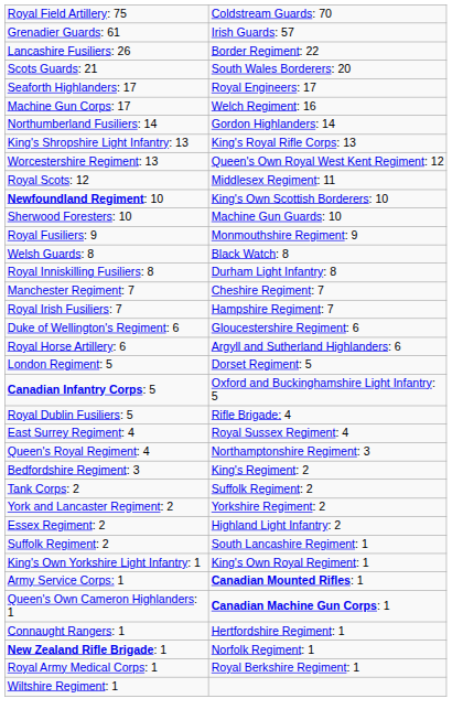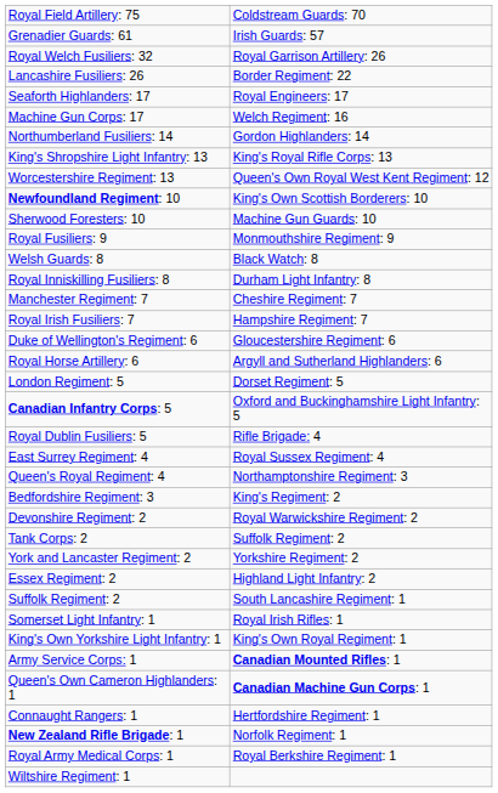+ row: Royal Welch Fusiliers: 32 | Royal Garrison Artillery: 26
- row: Scots Guards: 21 | South Wales Borderers: 20
- row: Royal Scots: 12 | Middlesex Regiment: 11
+ row: Devonshire Regiment: 2 | Royal Warwickshire Regiment: 2
+ row: Somerset Light Infantry: 1 | Royal Irish Rifles: 1
